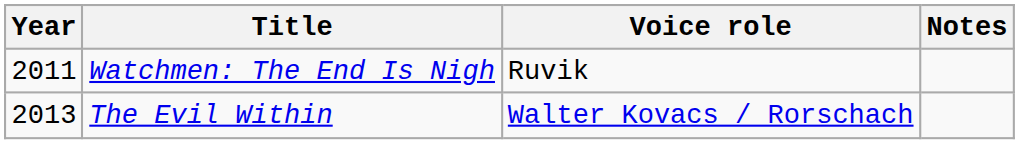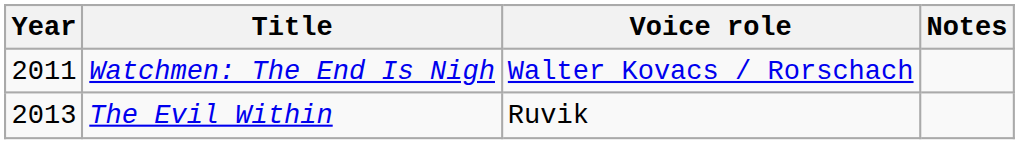Watchmen: The End Is Nigh | Voice role: Ruvik -> Walter Kovacs / Rorschach
The Evil Within | Voice role: Walter Kovacs / Rorschach -> Ruvik
